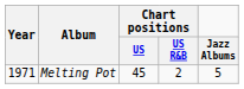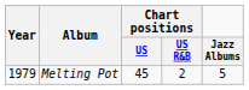Melting Pot | Year: 1971 -> 1979
